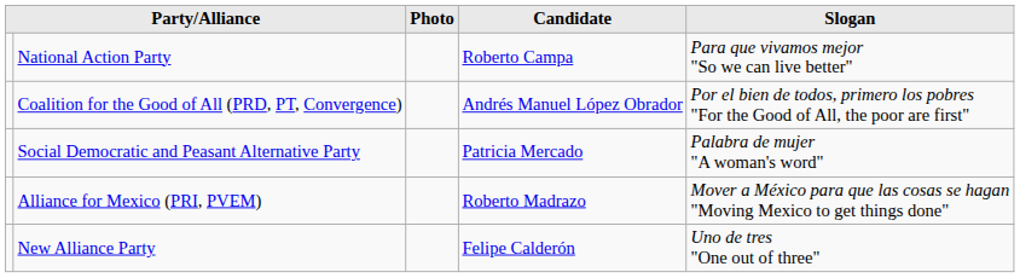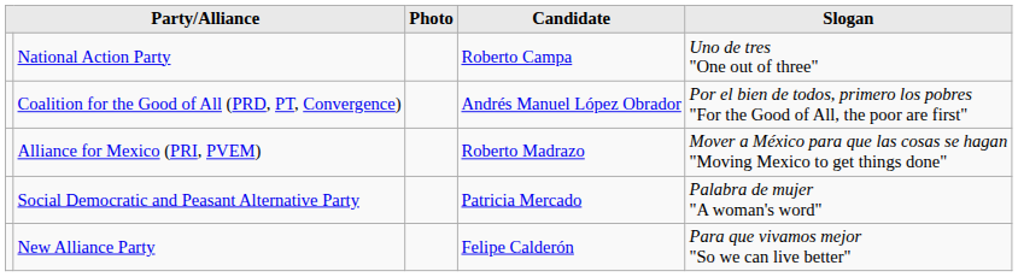National Action Party | Slogan: Para que vivamos mejor "So we can live better" -> Uno de tres "One out of three"
rows swapped: Alliance for Mexico (PRI, PVEM) <-> Social Democratic and Peasant Alternative Party
New Alliance Party | Slogan: Uno de tres "One out of three" -> Para que vivamos mejor "So we can live better"
